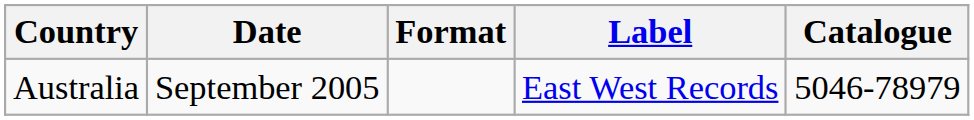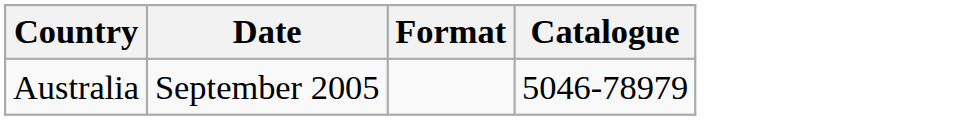- column: Label | East West Records
